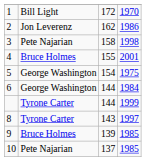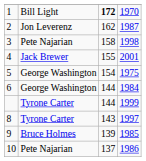1 | column 3: normal -> bold
2 | column 4: 1986 -> 1987
4 | column 2: Bruce Holmes -> Jack Brewer
10 | column 4: 1985 -> 1986
